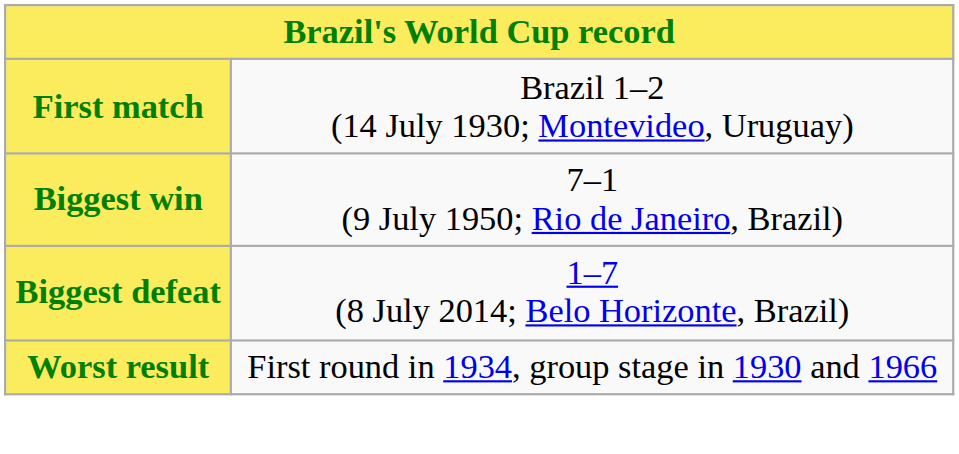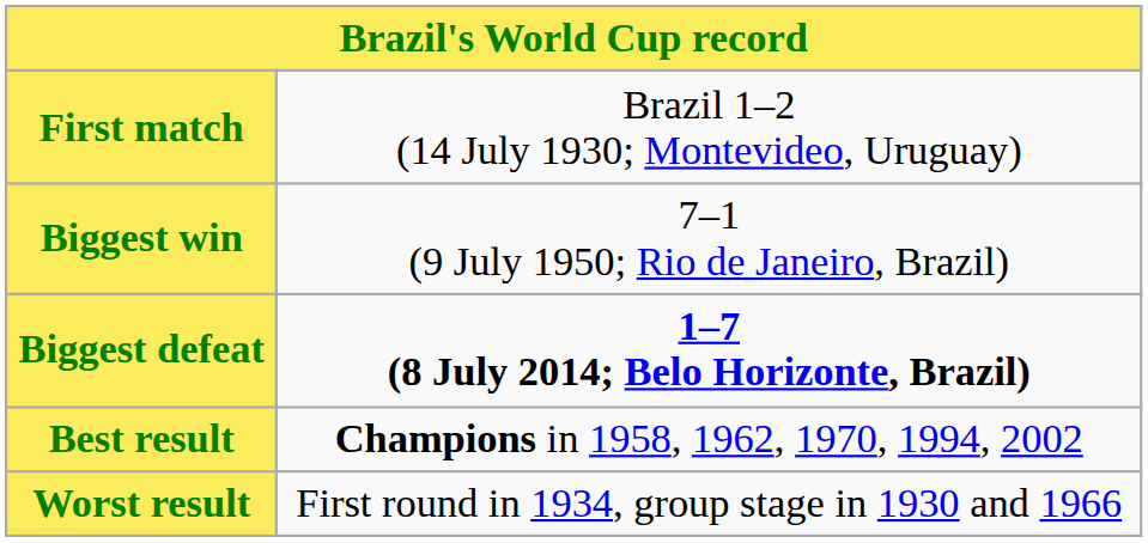Biggest defeat | column 2: normal -> bold
+ row: Best result | Champions in 1958, 1962, 1970, 1994, 2002
